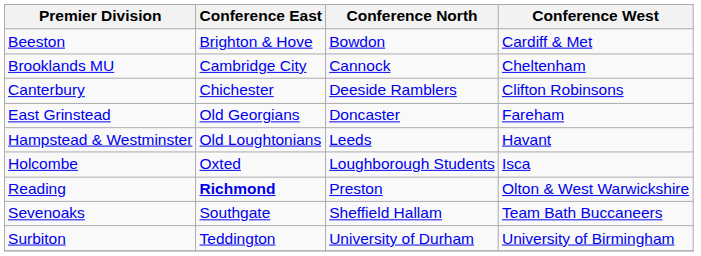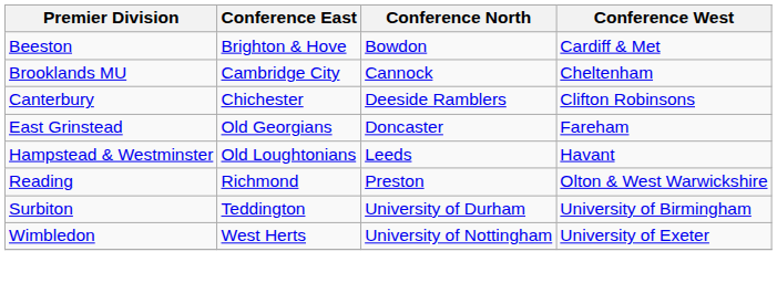- row: Holcombe | Oxted | Loughborough Students | Isca
Reading | Conference East: bold -> normal
- row: Sevenoaks | Southgate | Sheffield Hallam | Team Bath Buccaneers
+ row: Wimbledon | West Herts | University of Nottingham | University of Exeter
